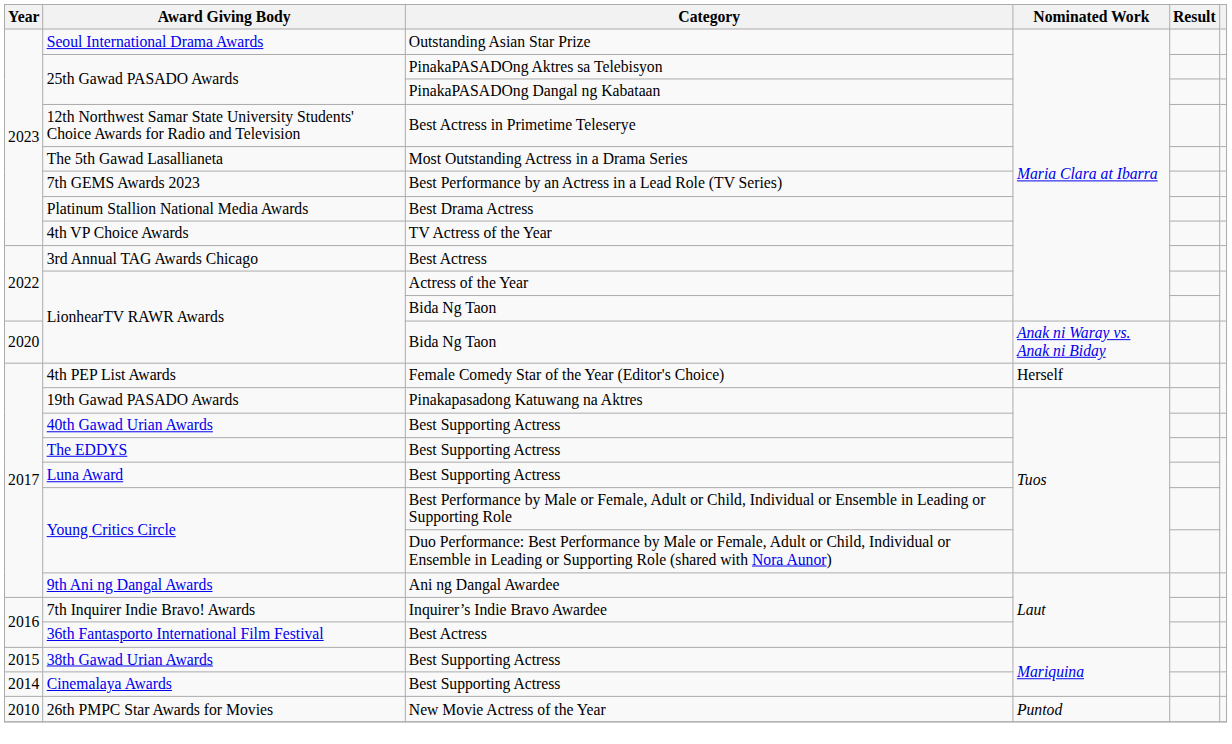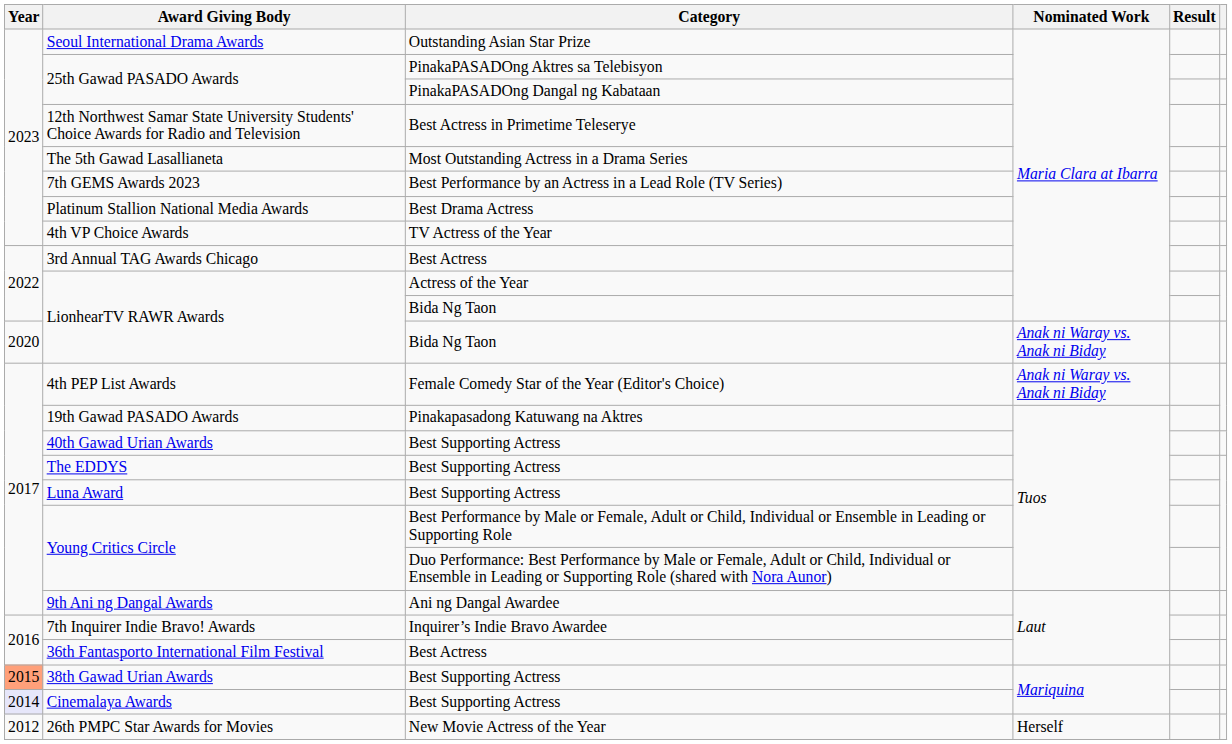4th PEP List Awards | Nominated Work: Herself -> Anak ni Waray vs. Anak ni Biday
38th Gawad Urian Awards | Year: no background -> lightsalmon background
Cinemalaya Awards | Year: no background -> lavender background
26th PMPC Star Awards for Movies | Year: 2010 -> 2012
26th PMPC Star Awards for Movies | Nominated Work: Puntod -> Herself
